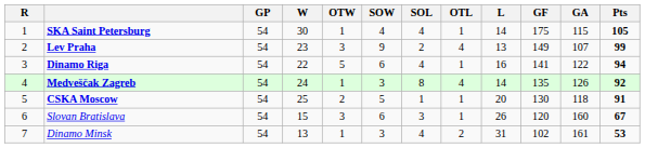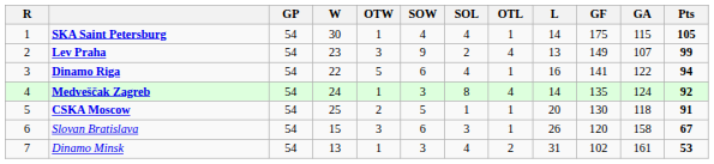Medveščak Zagreb | GA: 126 -> 124
Slovan Bratislava | GA: 160 -> 158
